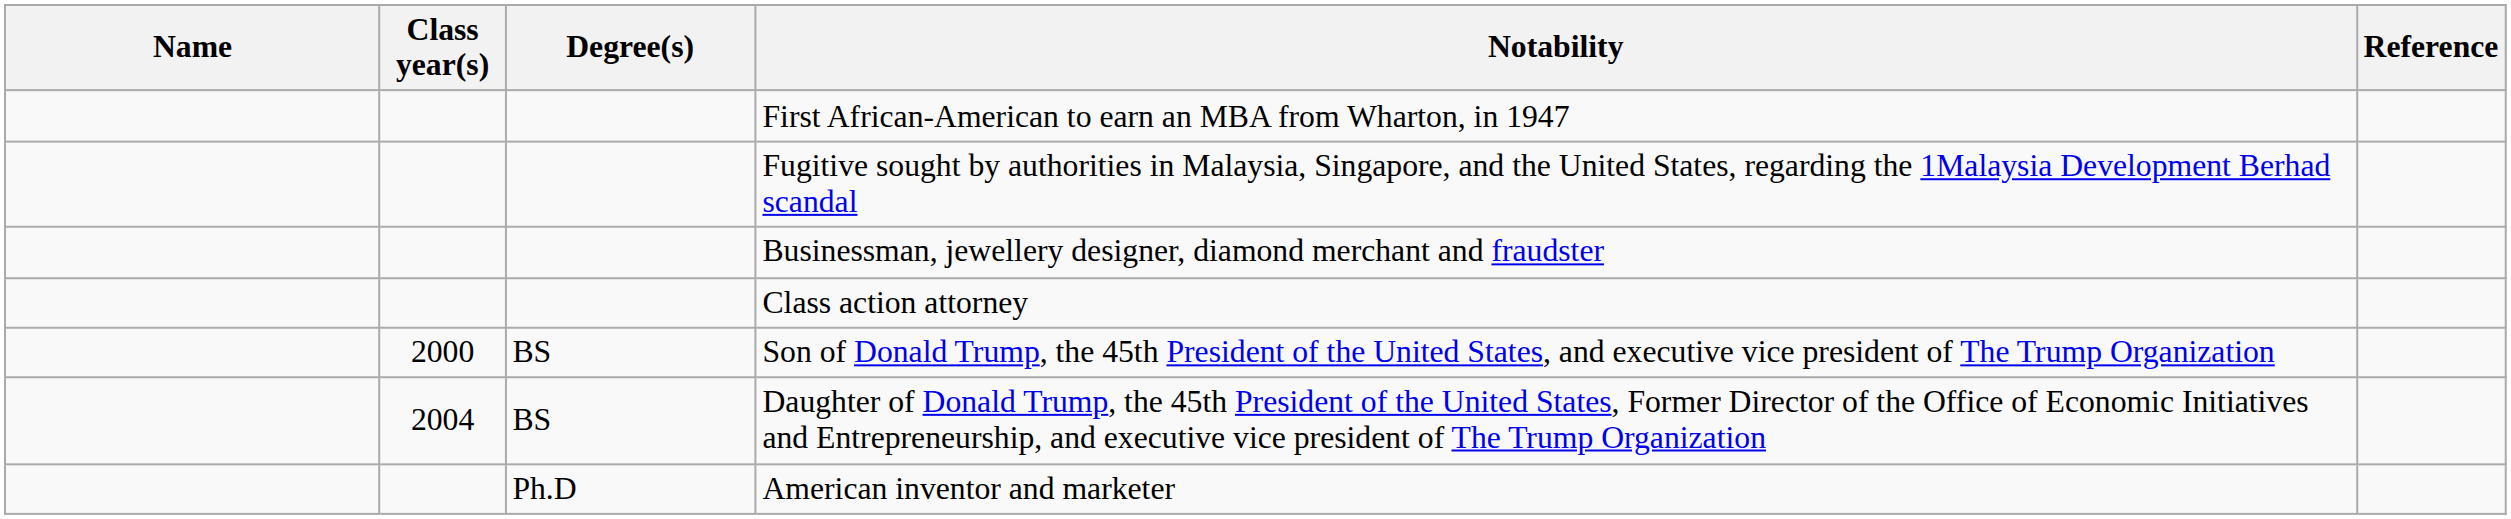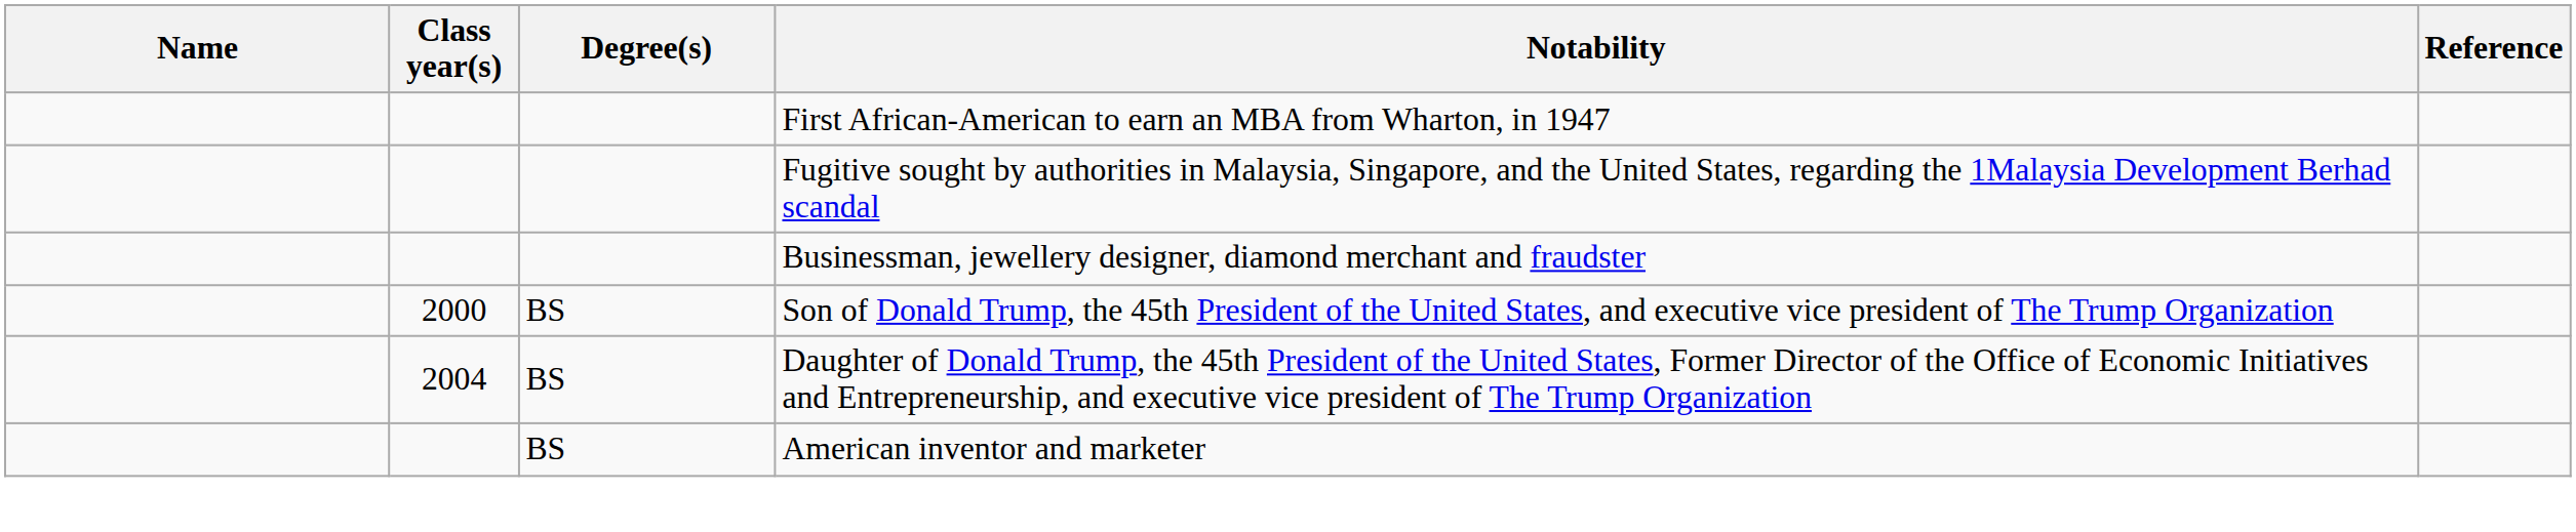- row: Class action attorney
American inventor and marketer | Degree(s): Ph.D -> BS
